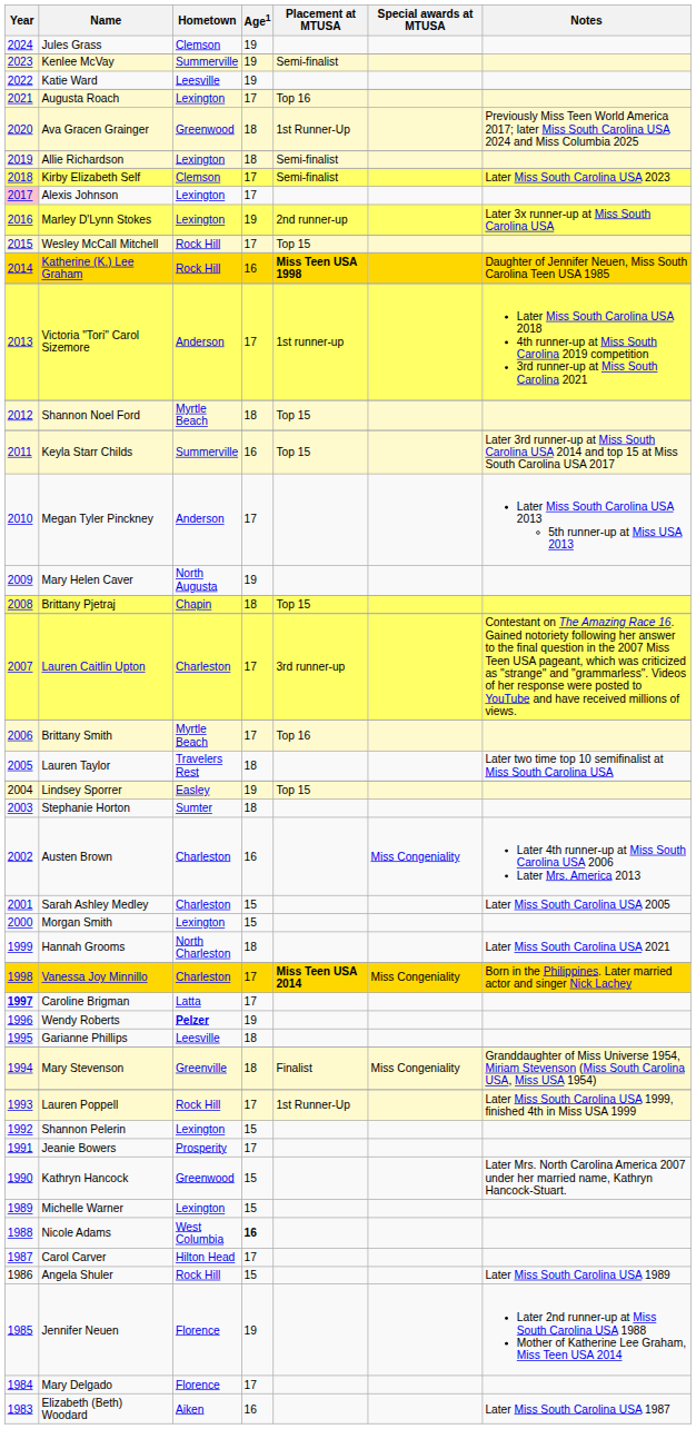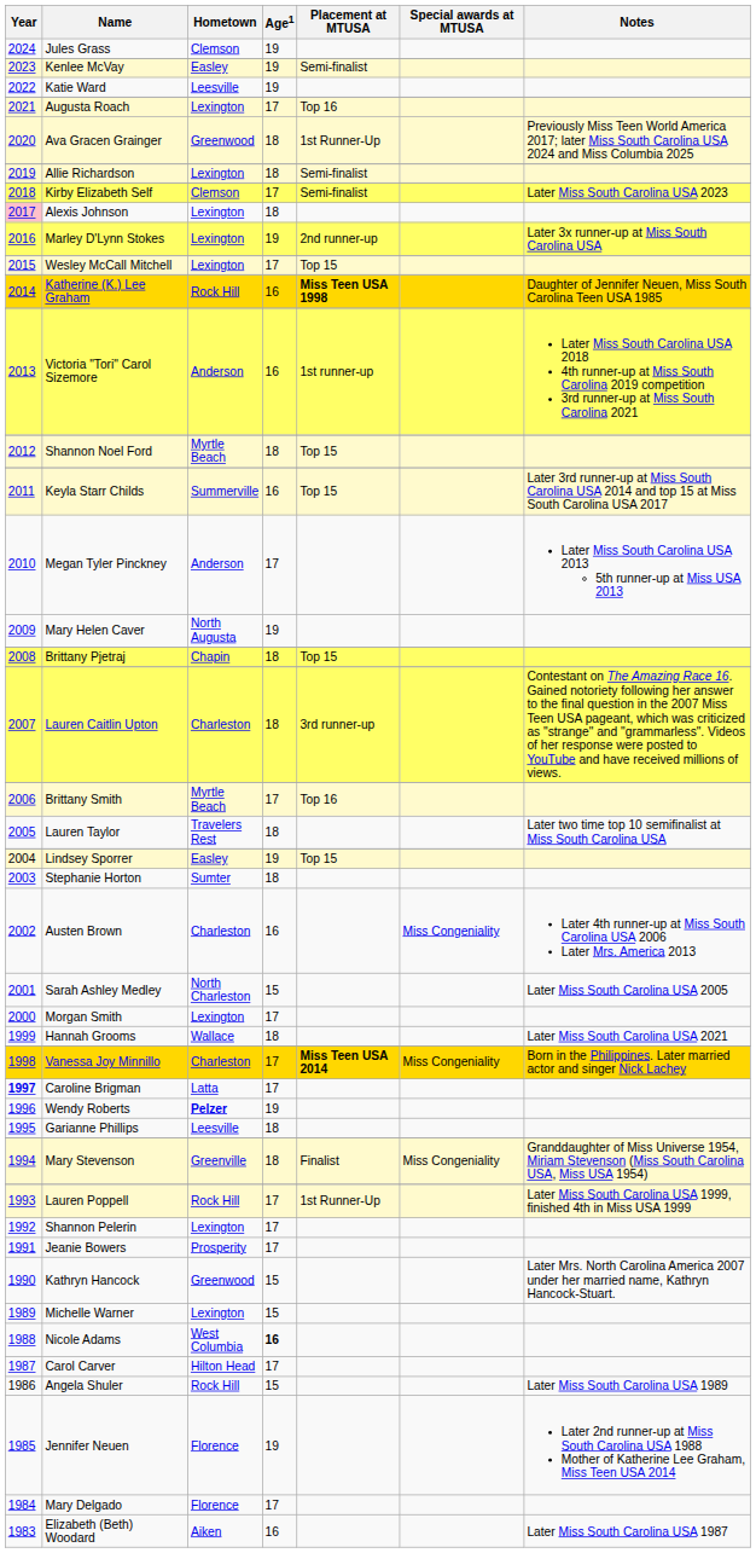Kenlee McVay | Hometown: Summerville -> Easley
Alexis Johnson | Age1: 17 -> 18
Wesley McCall Mitchell | Hometown: Rock Hill -> Lexington
Victoria "Tori" Carol Sizemore | Age1: 17 -> 16
Lauren Caitlin Upton | Age1: 17 -> 18
Sarah Ashley Medley | Hometown: Charleston -> North Charleston
Morgan Smith | Age1: 15 -> 17
Hannah Grooms | Hometown: North Charleston -> Wallace
Shannon Pelerin | Age1: 15 -> 17
